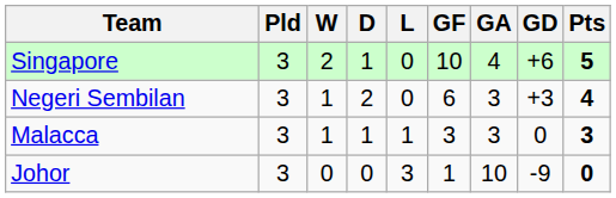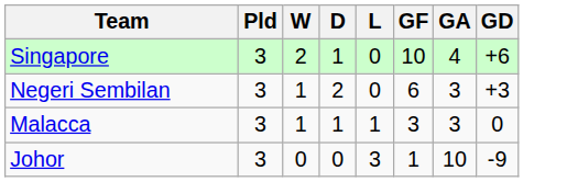- column: Pts | 5 | 4 | 3 | 0
